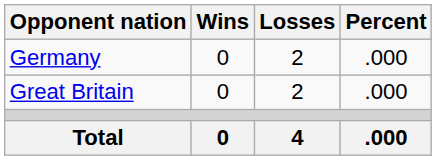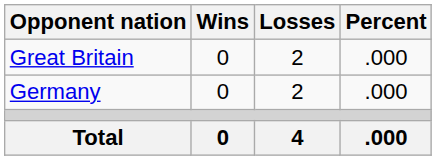rows swapped: Great Britain <-> Germany
